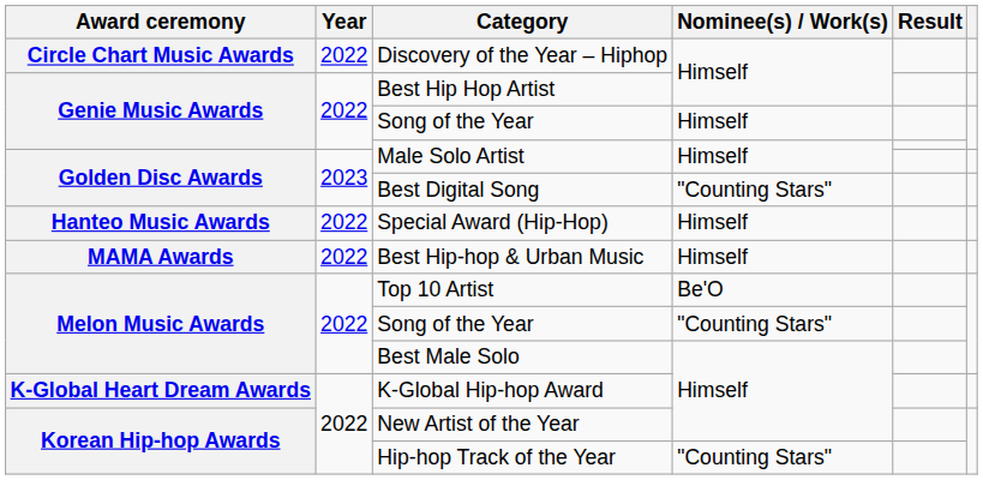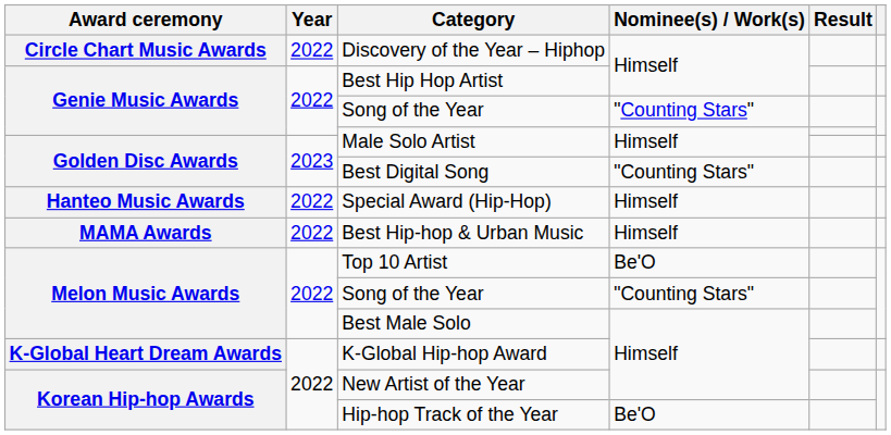Genie Music Awards / Song of the Year | Nominee(s) / Work(s): Himself -> "Counting Stars"
Hip-hop Track of the Year | Nominee(s) / Work(s): "Counting Stars" -> Be'O
